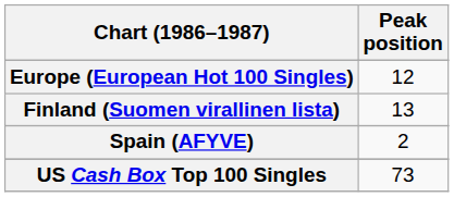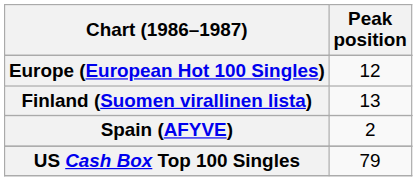US Cash Box Top 100 Singles | Peak position: 73 -> 79
